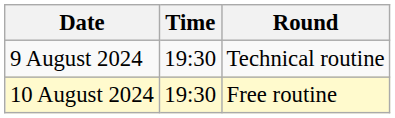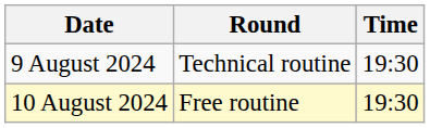columns swapped: Time <-> Round
